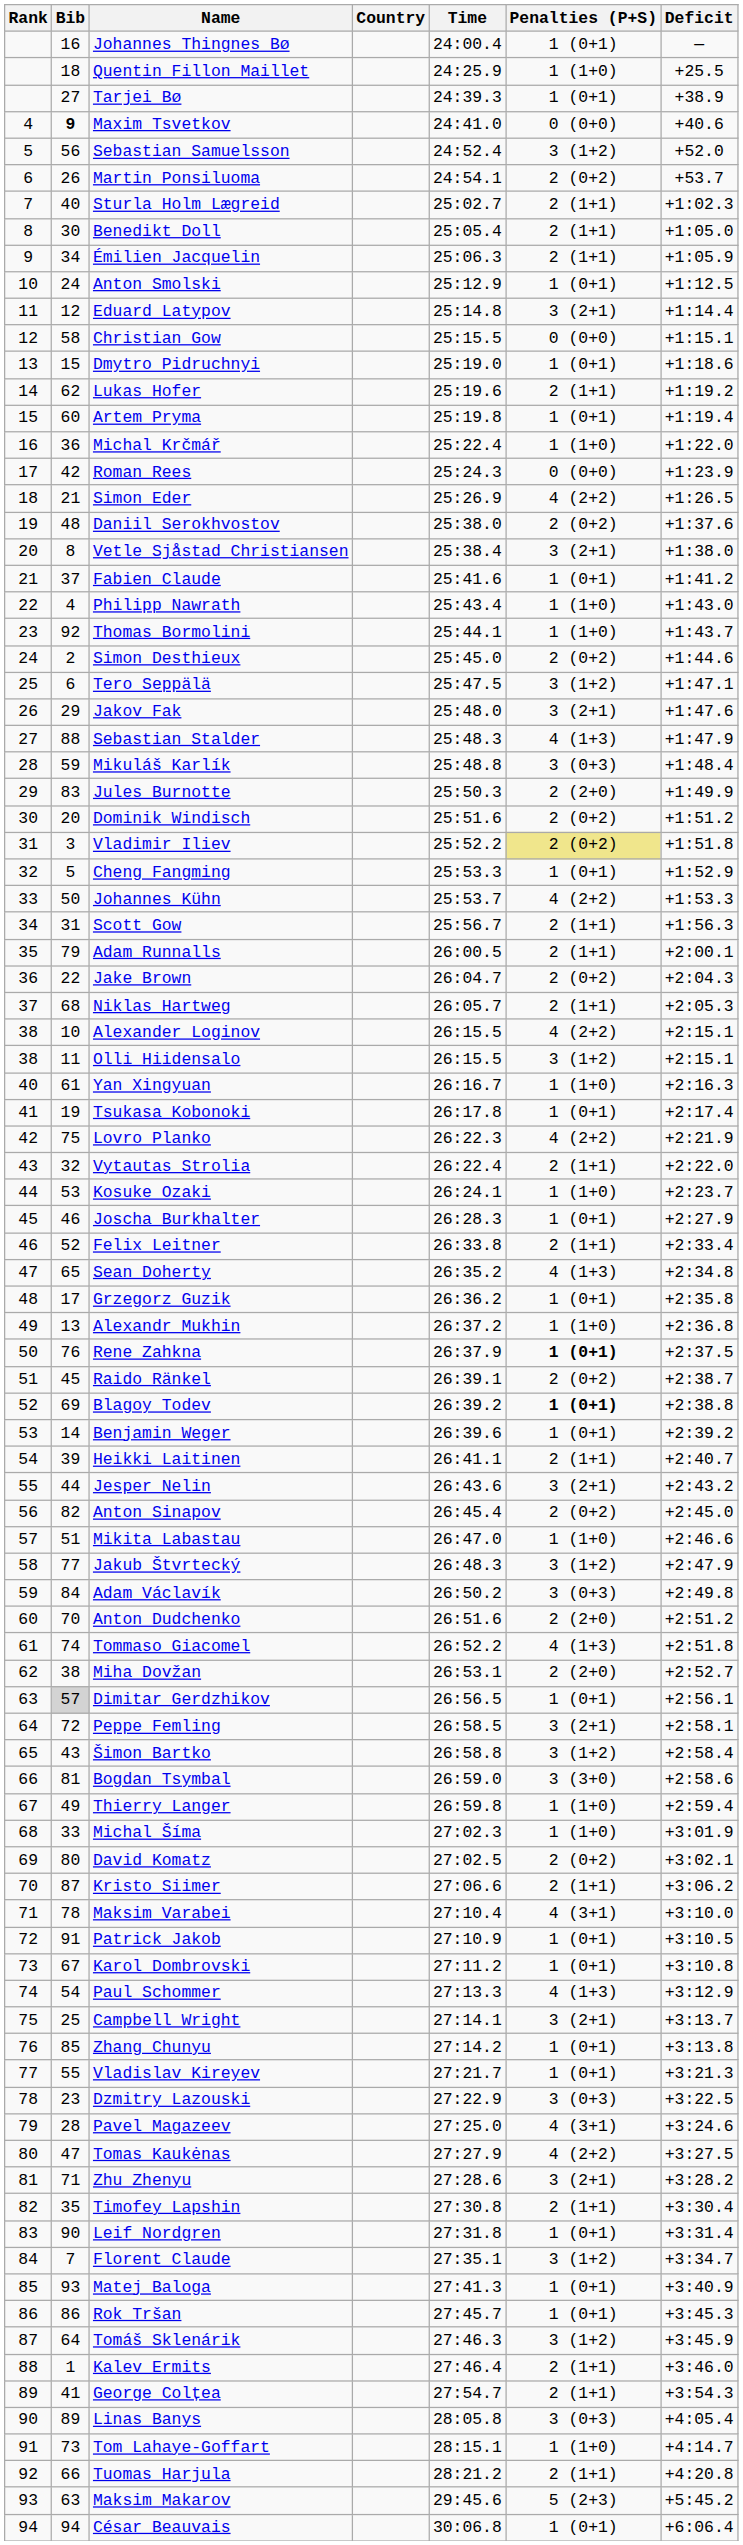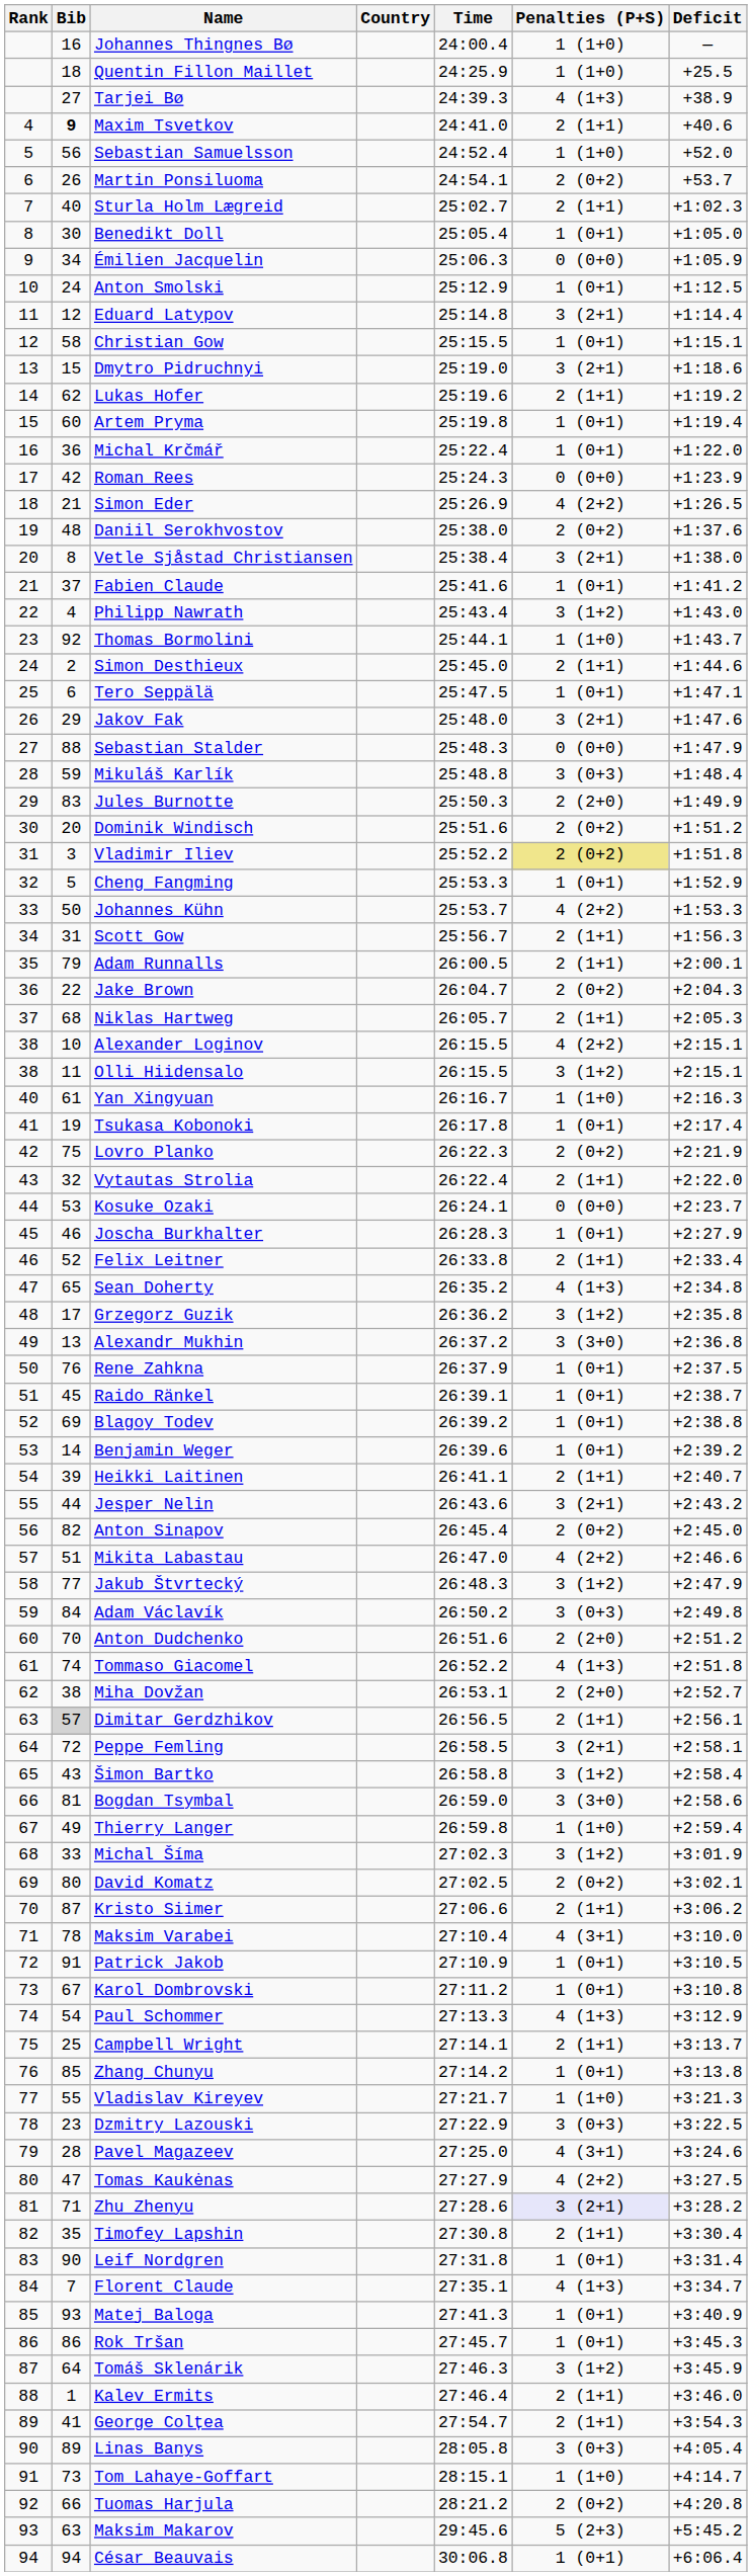Johannes Thingnes Bø | Penalties (P+S): 1 (0+1) -> 1 (1+0)
Tarjei Bø | Penalties (P+S): 1 (0+1) -> 4 (1+3)
Maxim Tsvetkov | Penalties (P+S): 0 (0+0) -> 2 (1+1)
Sebastian Samuelsson | Penalties (P+S): 3 (1+2) -> 1 (1+0)
Benedikt Doll | Penalties (P+S): 2 (1+1) -> 1 (0+1)
Émilien Jacquelin | Penalties (P+S): 2 (1+1) -> 0 (0+0)
Christian Gow | Penalties (P+S): 0 (0+0) -> 1 (0+1)
Dmytro Pidruchnyi | Penalties (P+S): 1 (0+1) -> 3 (2+1)
Michal Krčmář | Penalties (P+S): 1 (1+0) -> 1 (0+1)
Philipp Nawrath | Penalties (P+S): 1 (1+0) -> 3 (1+2)
Simon Desthieux | Penalties (P+S): 2 (0+2) -> 2 (1+1)
Tero Seppälä | Penalties (P+S): 3 (1+2) -> 1 (0+1)
Sebastian Stalder | Penalties (P+S): 4 (1+3) -> 0 (0+0)
Lovro Planko | Penalties (P+S): 4 (2+2) -> 2 (0+2)
Kosuke Ozaki | Penalties (P+S): 1 (1+0) -> 0 (0+0)
Grzegorz Guzik | Penalties (P+S): 1 (0+1) -> 3 (1+2)
Alexandr Mukhin | Penalties (P+S): 1 (1+0) -> 3 (3+0)
Rene Zahkna | Penalties (P+S): bold -> normal
Raido Ränkel | Penalties (P+S): 2 (0+2) -> 1 (0+1)
Blagoy Todev | Penalties (P+S): bold -> normal
Mikita Labastau | Penalties (P+S): 1 (1+0) -> 4 (2+2)
Dimitar Gerdzhikov | Penalties (P+S): 1 (0+1) -> 2 (1+1)
Michal Šíma | Penalties (P+S): 1 (1+0) -> 3 (1+2)
Campbell Wright | Penalties (P+S): 3 (2+1) -> 2 (1+1)
Vladislav Kireyev | Penalties (P+S): 1 (0+1) -> 1 (1+0)
Zhu Zhenyu | Penalties (P+S): no background -> lavender background
Florent Claude | Penalties (P+S): 3 (1+2) -> 4 (1+3)
Tuomas Harjula | Penalties (P+S): 2 (1+1) -> 2 (0+2)
